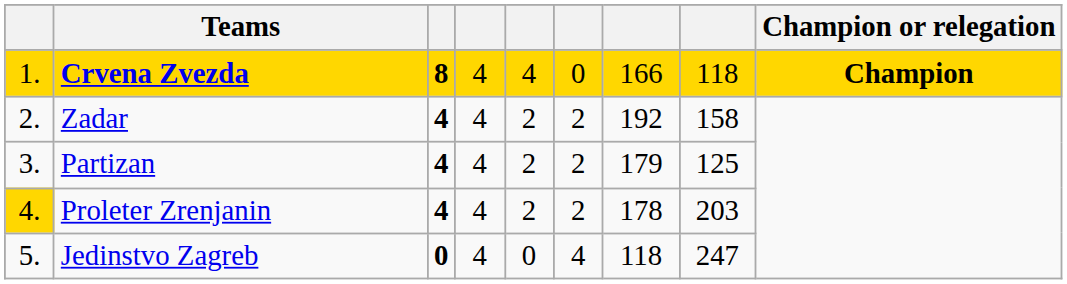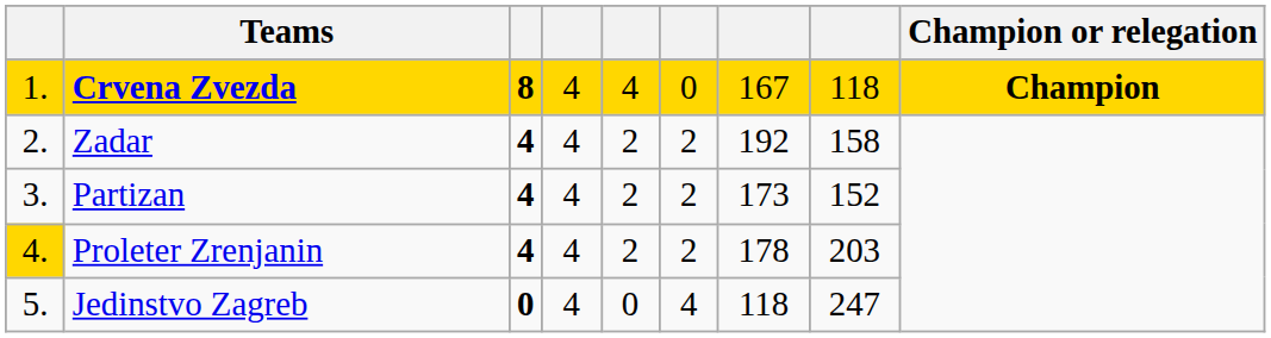Crvena Zvezda | column 7: 166 -> 167
Partizan | column 7: 179 -> 173
Partizan | column 8: 125 -> 152
